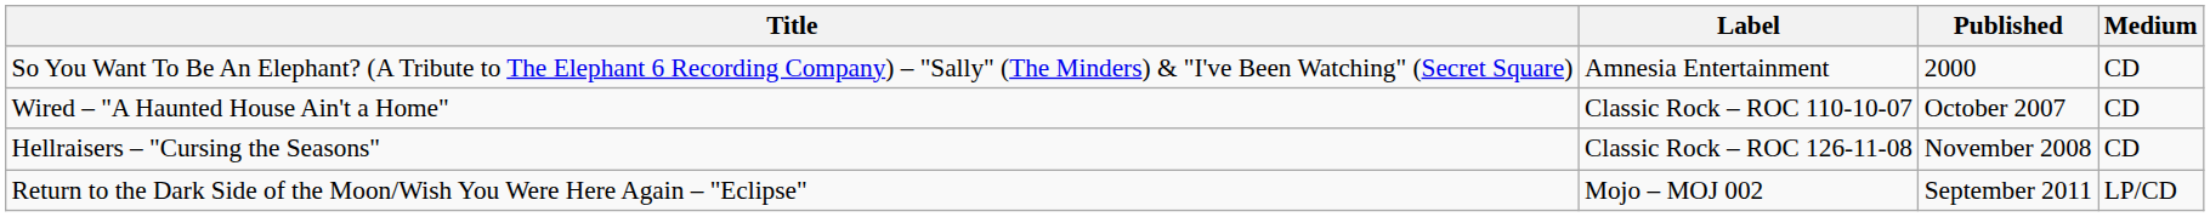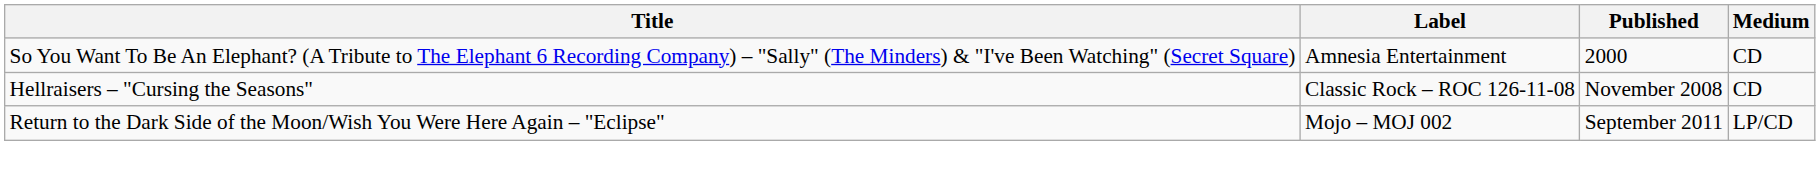- row: Wired – "A Haunted House Ain't a Home" | Classic Rock – ROC 110-10-07 | October 2007 | CD
